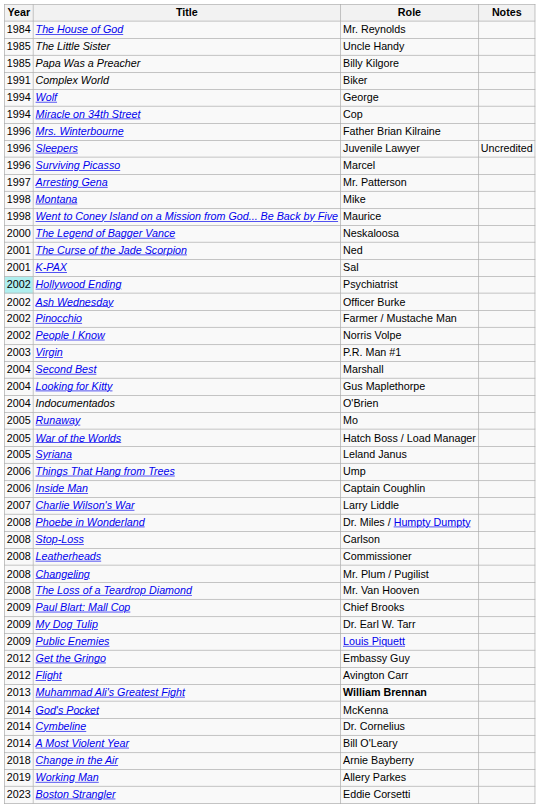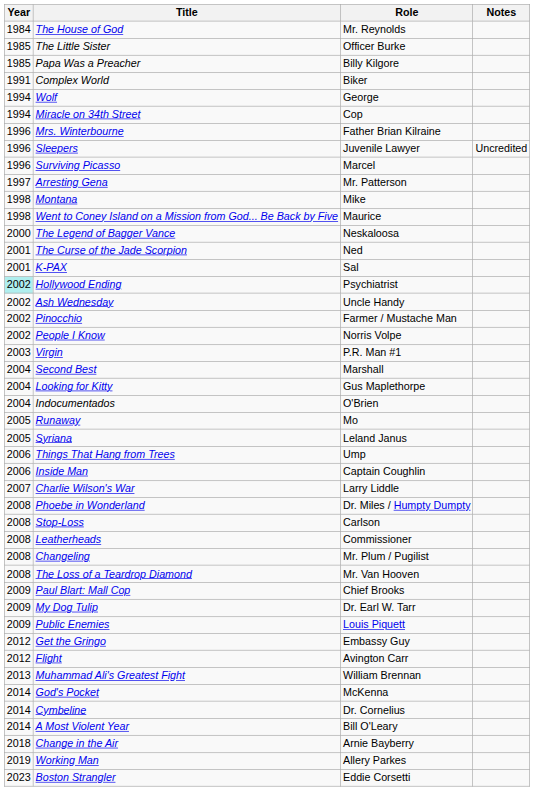The Little Sister | Role: Uncle Handy -> Officer Burke
Ash Wednesday | Role: Officer Burke -> Uncle Handy
- row: 2005 | War of the Worlds | Hatch Boss / Load Manager
Muhammad Ali's Greatest Fight | Role: bold -> normal
